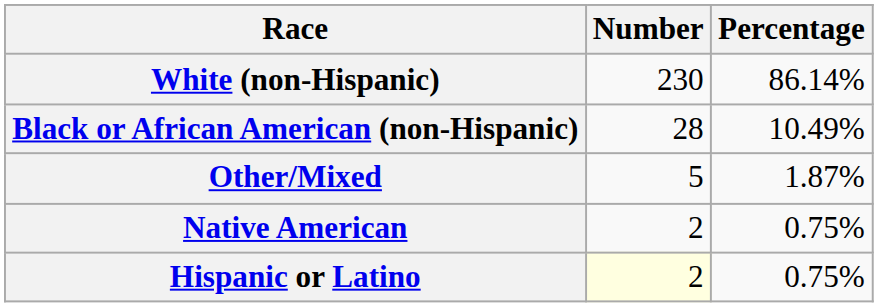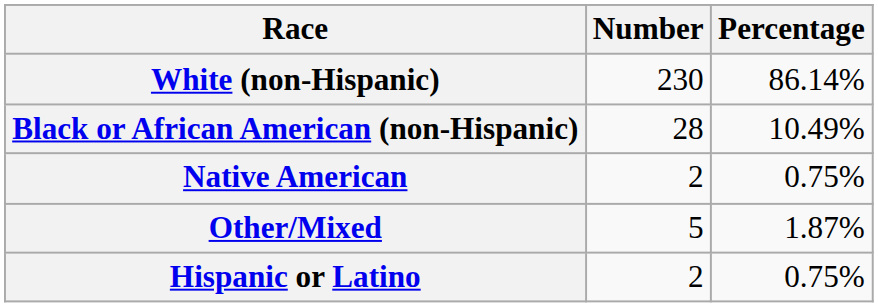rows swapped: Native American <-> Other/Mixed
Hispanic or Latino | Number: lightyellow background -> no background
